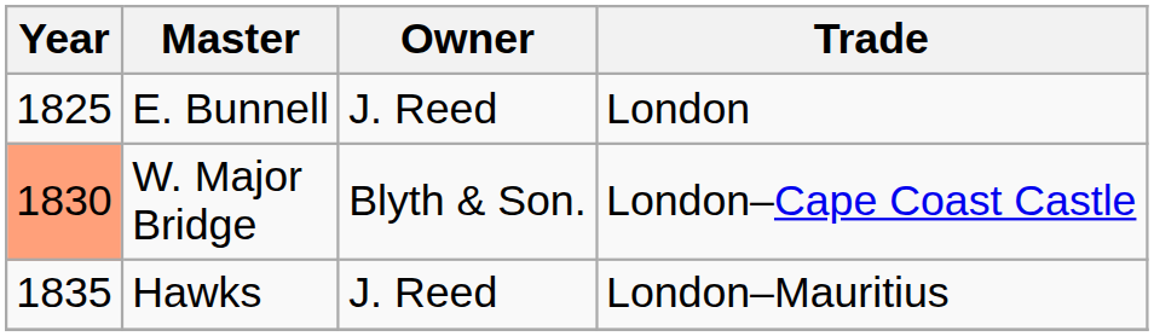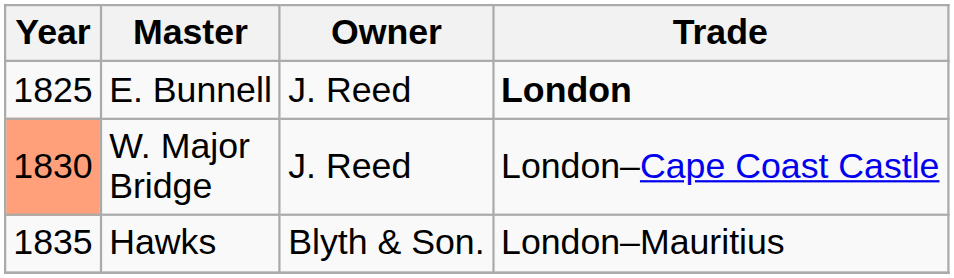E. Bunnell | Trade: normal -> bold
W. Major Bridge | Owner: Blyth & Son. -> J. Reed
Hawks | Owner: J. Reed -> Blyth & Son.
